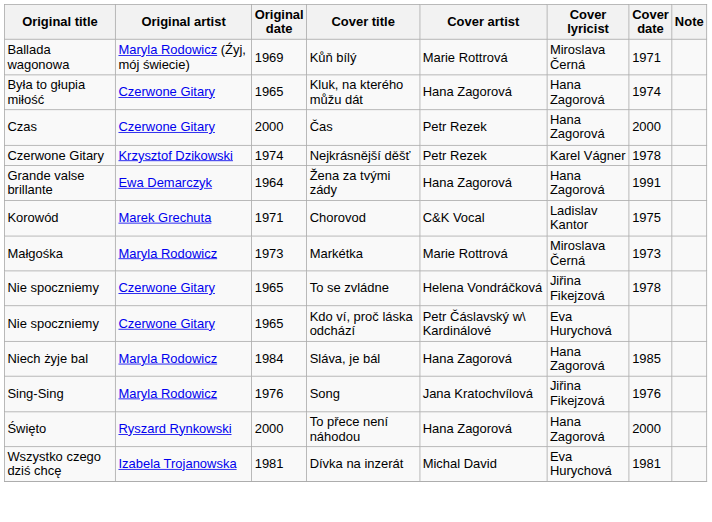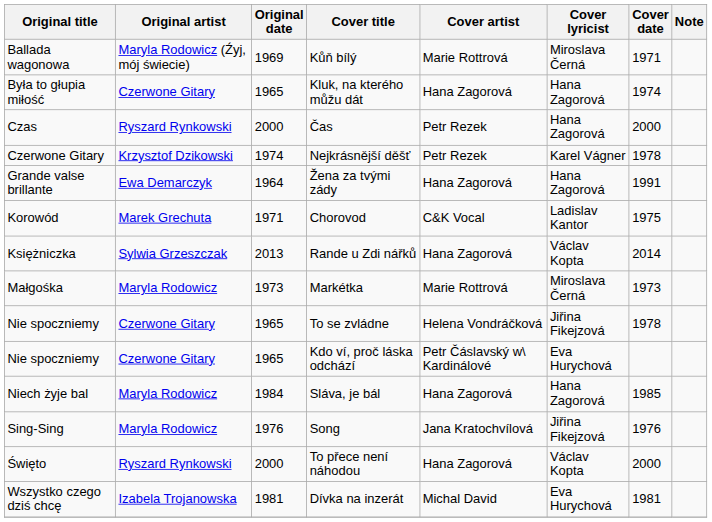Čas | Original artist: Czerwone Gitary -> Ryszard Rynkowski
+ row: Księżniczka | Sylwia Grzeszczak | 2013 | Rande u Zdi nářků | Hana Zagorová | Václav Kopta | 2014
To přece není náhodou | Cover lyricist: Hana Zagorová -> Václav Kopta
